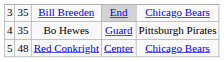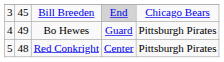Bill Breeden | column 2: 35 -> 45
Bo Hewes | column 2: 35 -> 49
Red Conkright | column 5: Chicago Bears -> Pittsburgh Pirates
